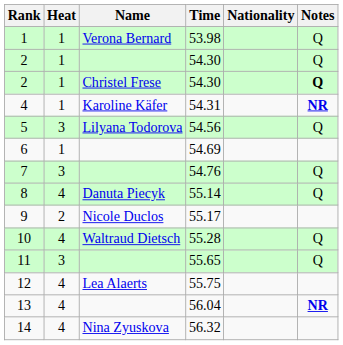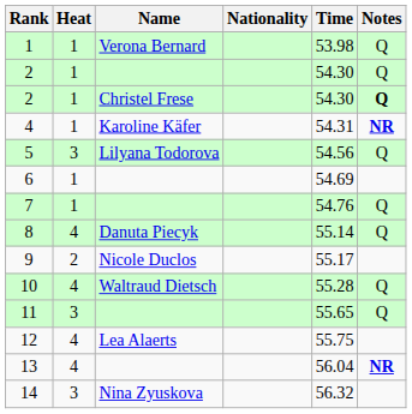columns swapped: Nationality <-> Time
7 | Heat: 3 -> 1
14 | Heat: 4 -> 3
